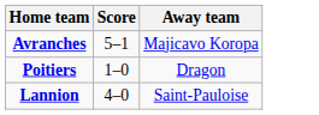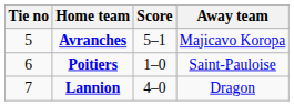+ column: Tie no | 5 | 6 | 7
Poitiers | Away team: Dragon -> Saint-Pauloise
Lannion | Away team: Saint-Pauloise -> Dragon
